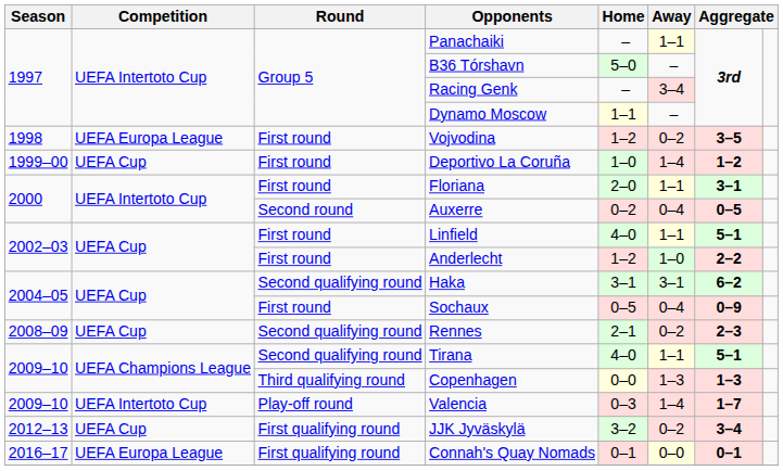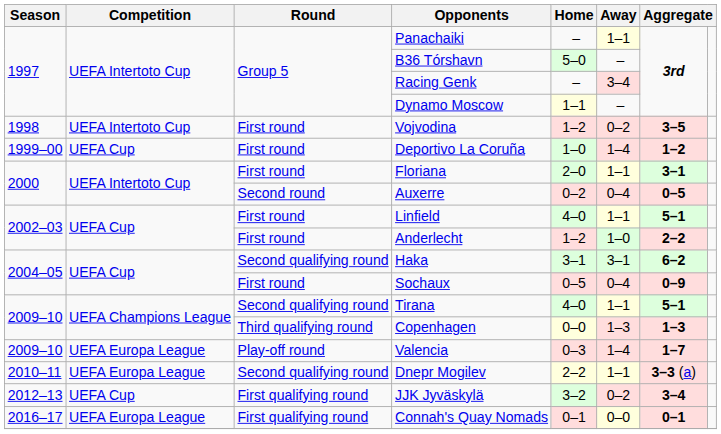Vojvodina | Competition: UEFA Europa League -> UEFA Intertoto Cup
- row: 2008–09 | UEFA Cup | Second qualifying round | Rennes | 2–1 | 0–2 | 2–3
Valencia | Competition: UEFA Intertoto Cup -> UEFA Europa League
+ row: 2010–11 | UEFA Europa League | Second qualifying round | Dnepr Mogilev | 2–2 | 1–1 | 3–3 (a)
